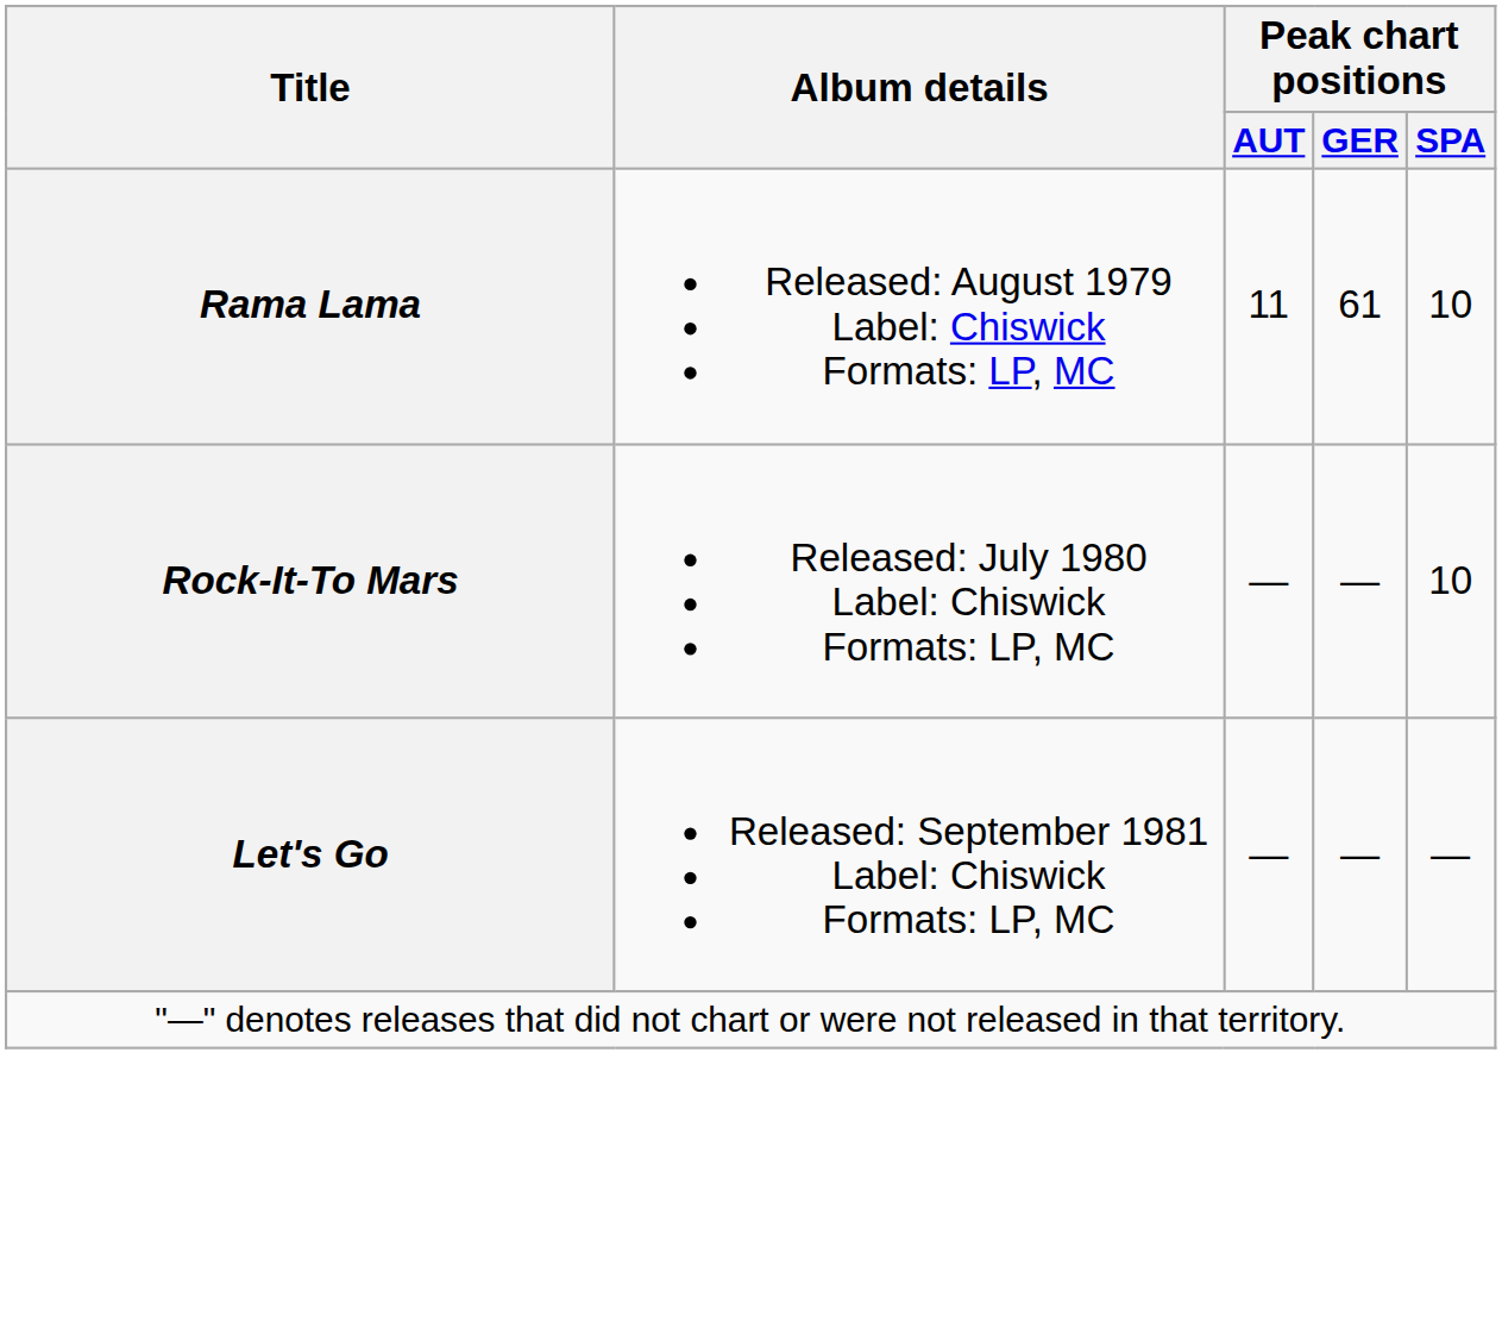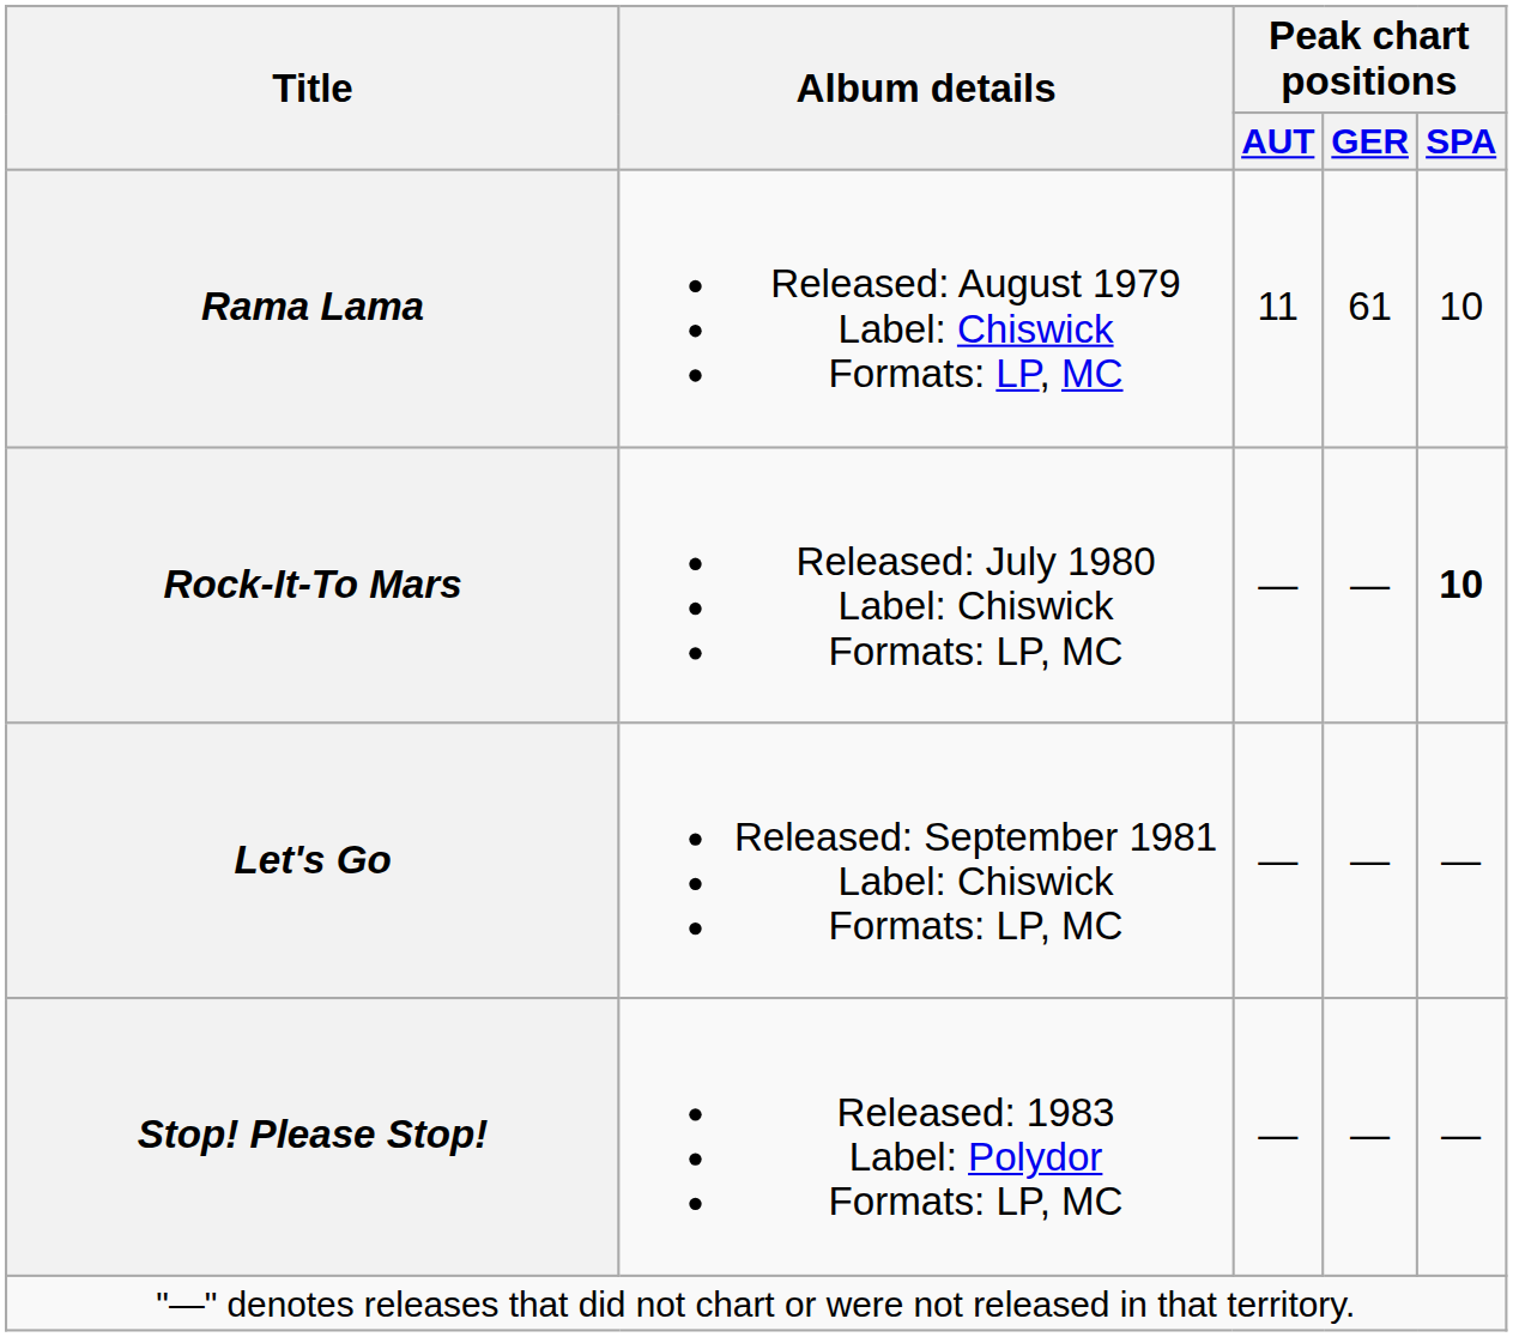Rock-It-To Mars | Peak chart positions / SPA: normal -> bold
+ row: Stop! Please Stop! | Released: 1983 Label: Polydor Formats: LP, MC | — | — | —
